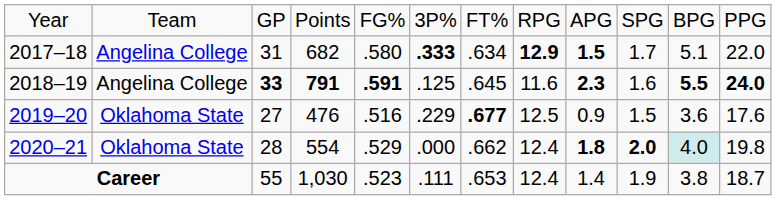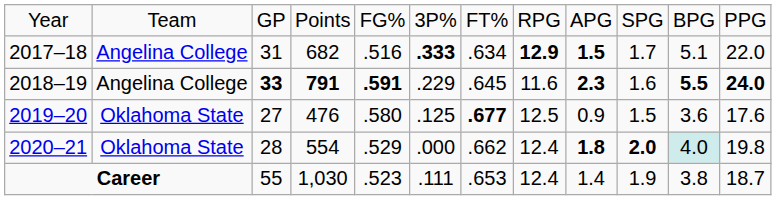2017–18 | column 5: .580 -> .516
2018–19 | column 6: .125 -> .229
2019–20 | column 5: .516 -> .580
2019–20 | column 6: .229 -> .125
